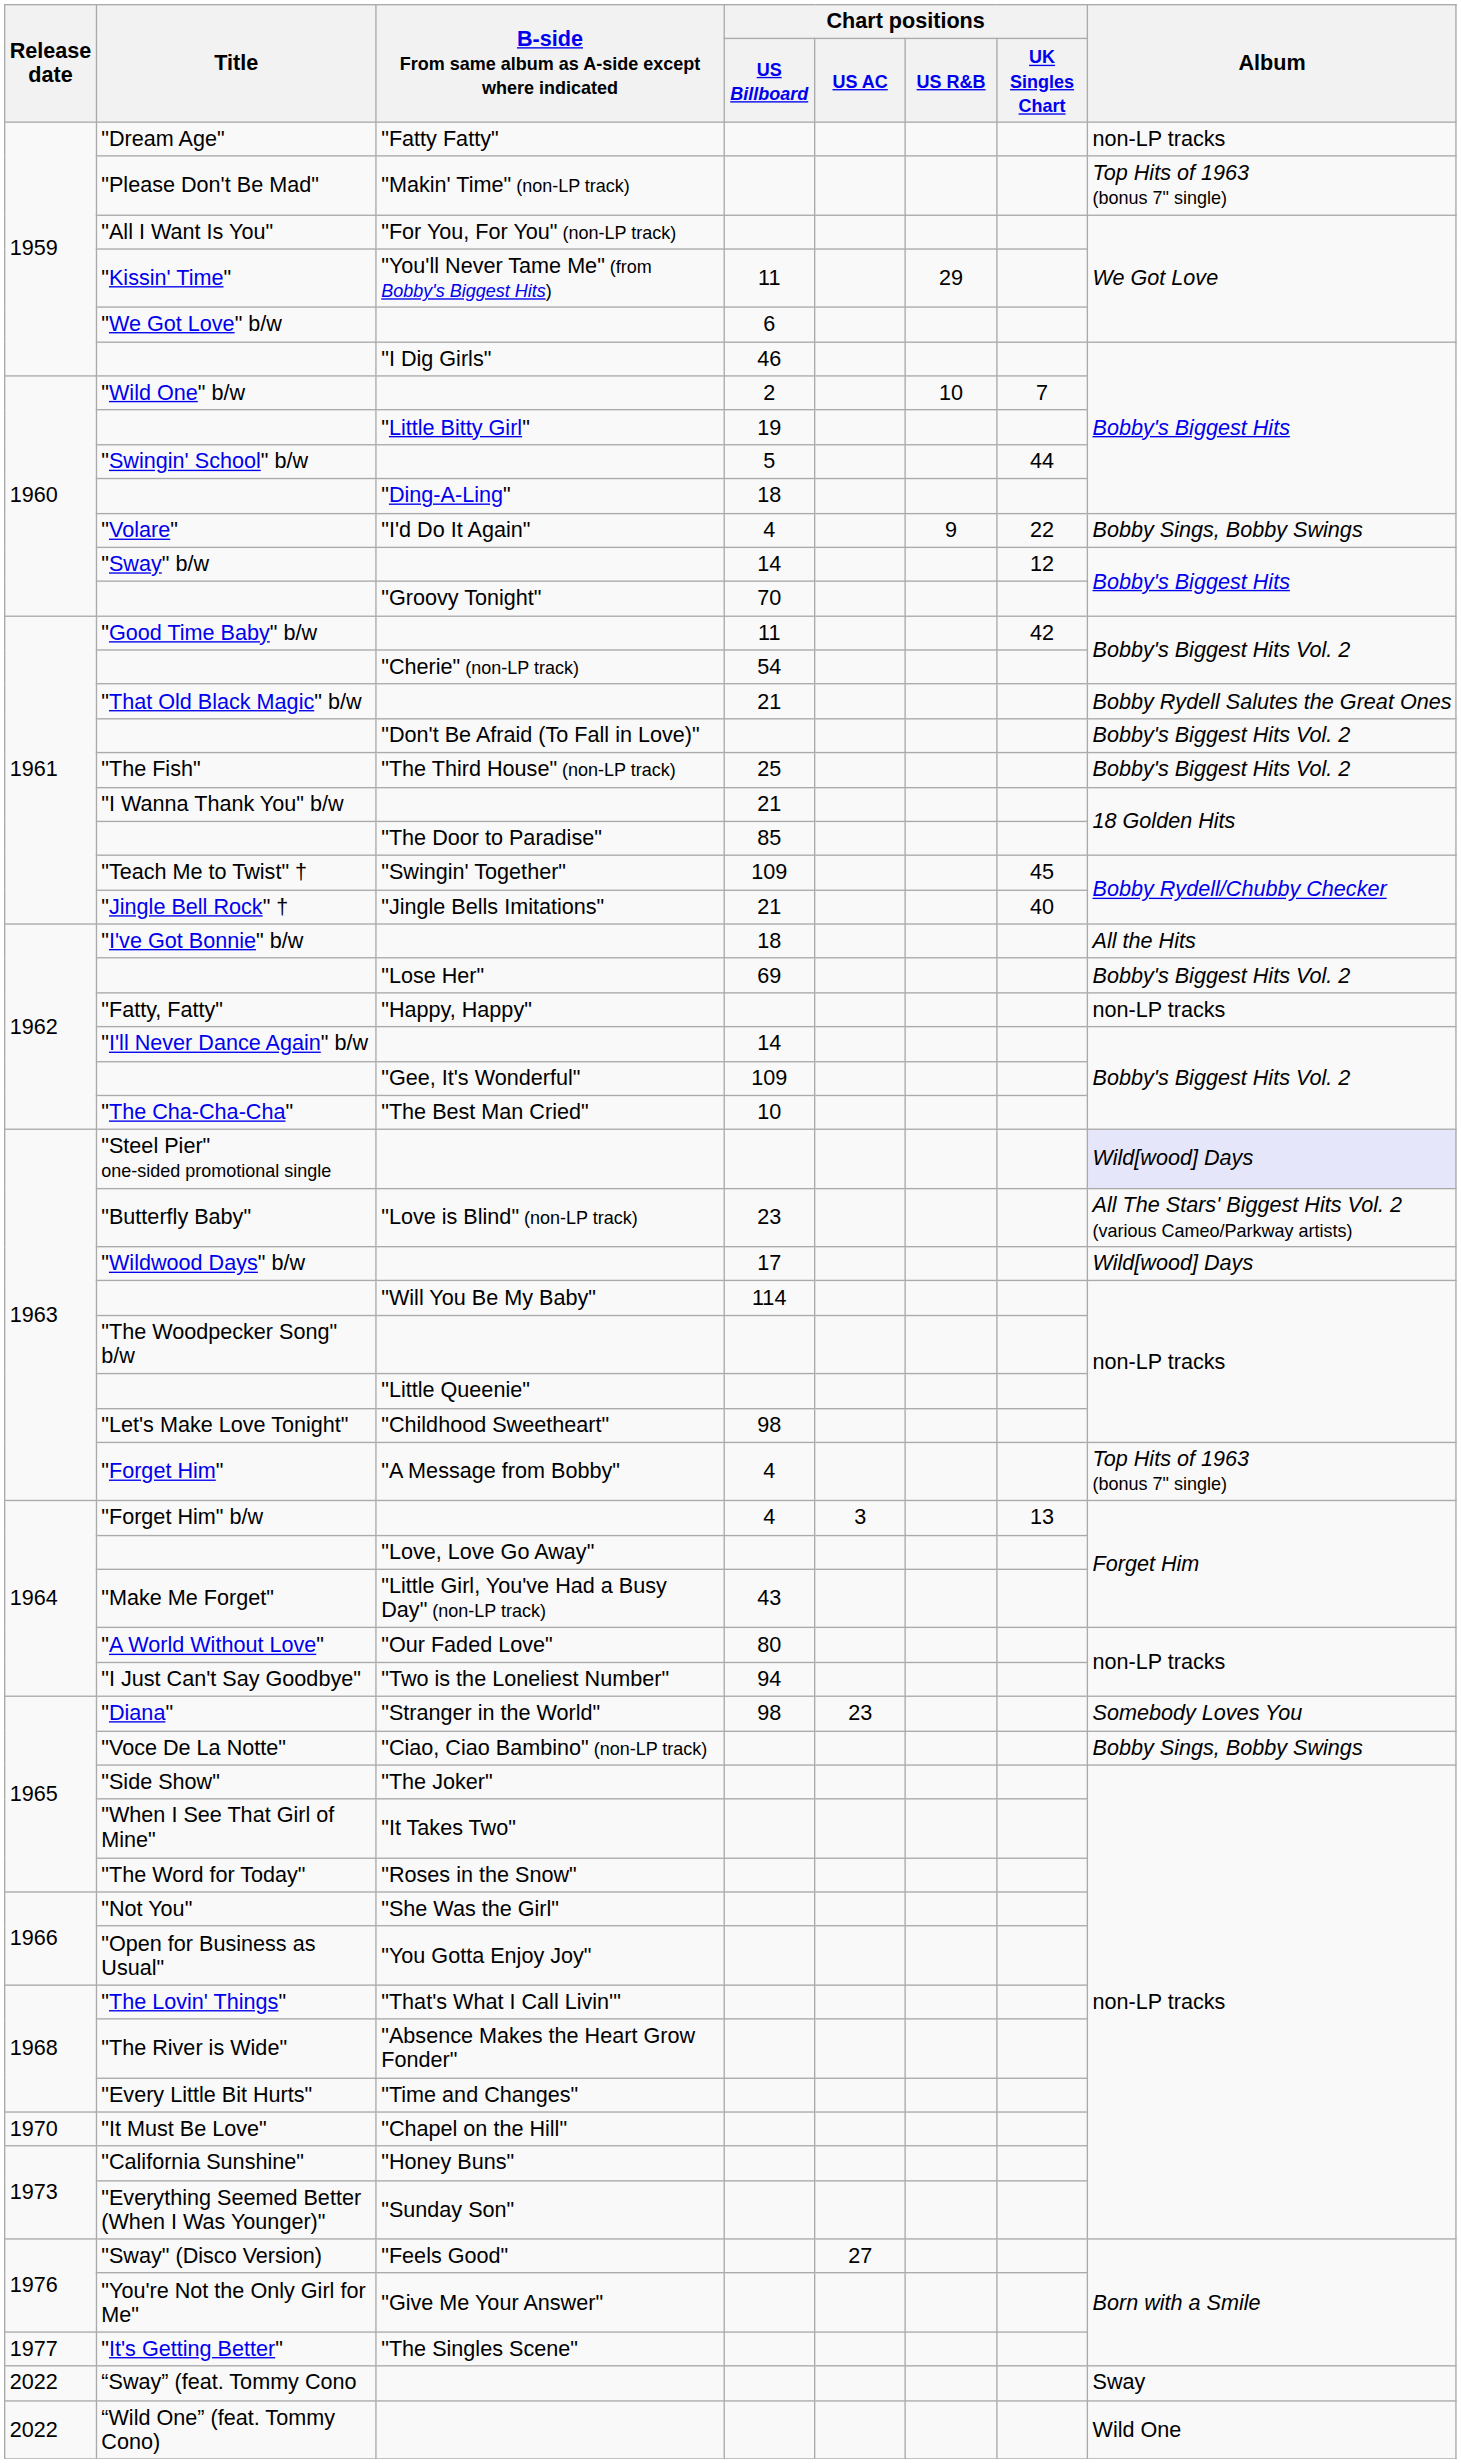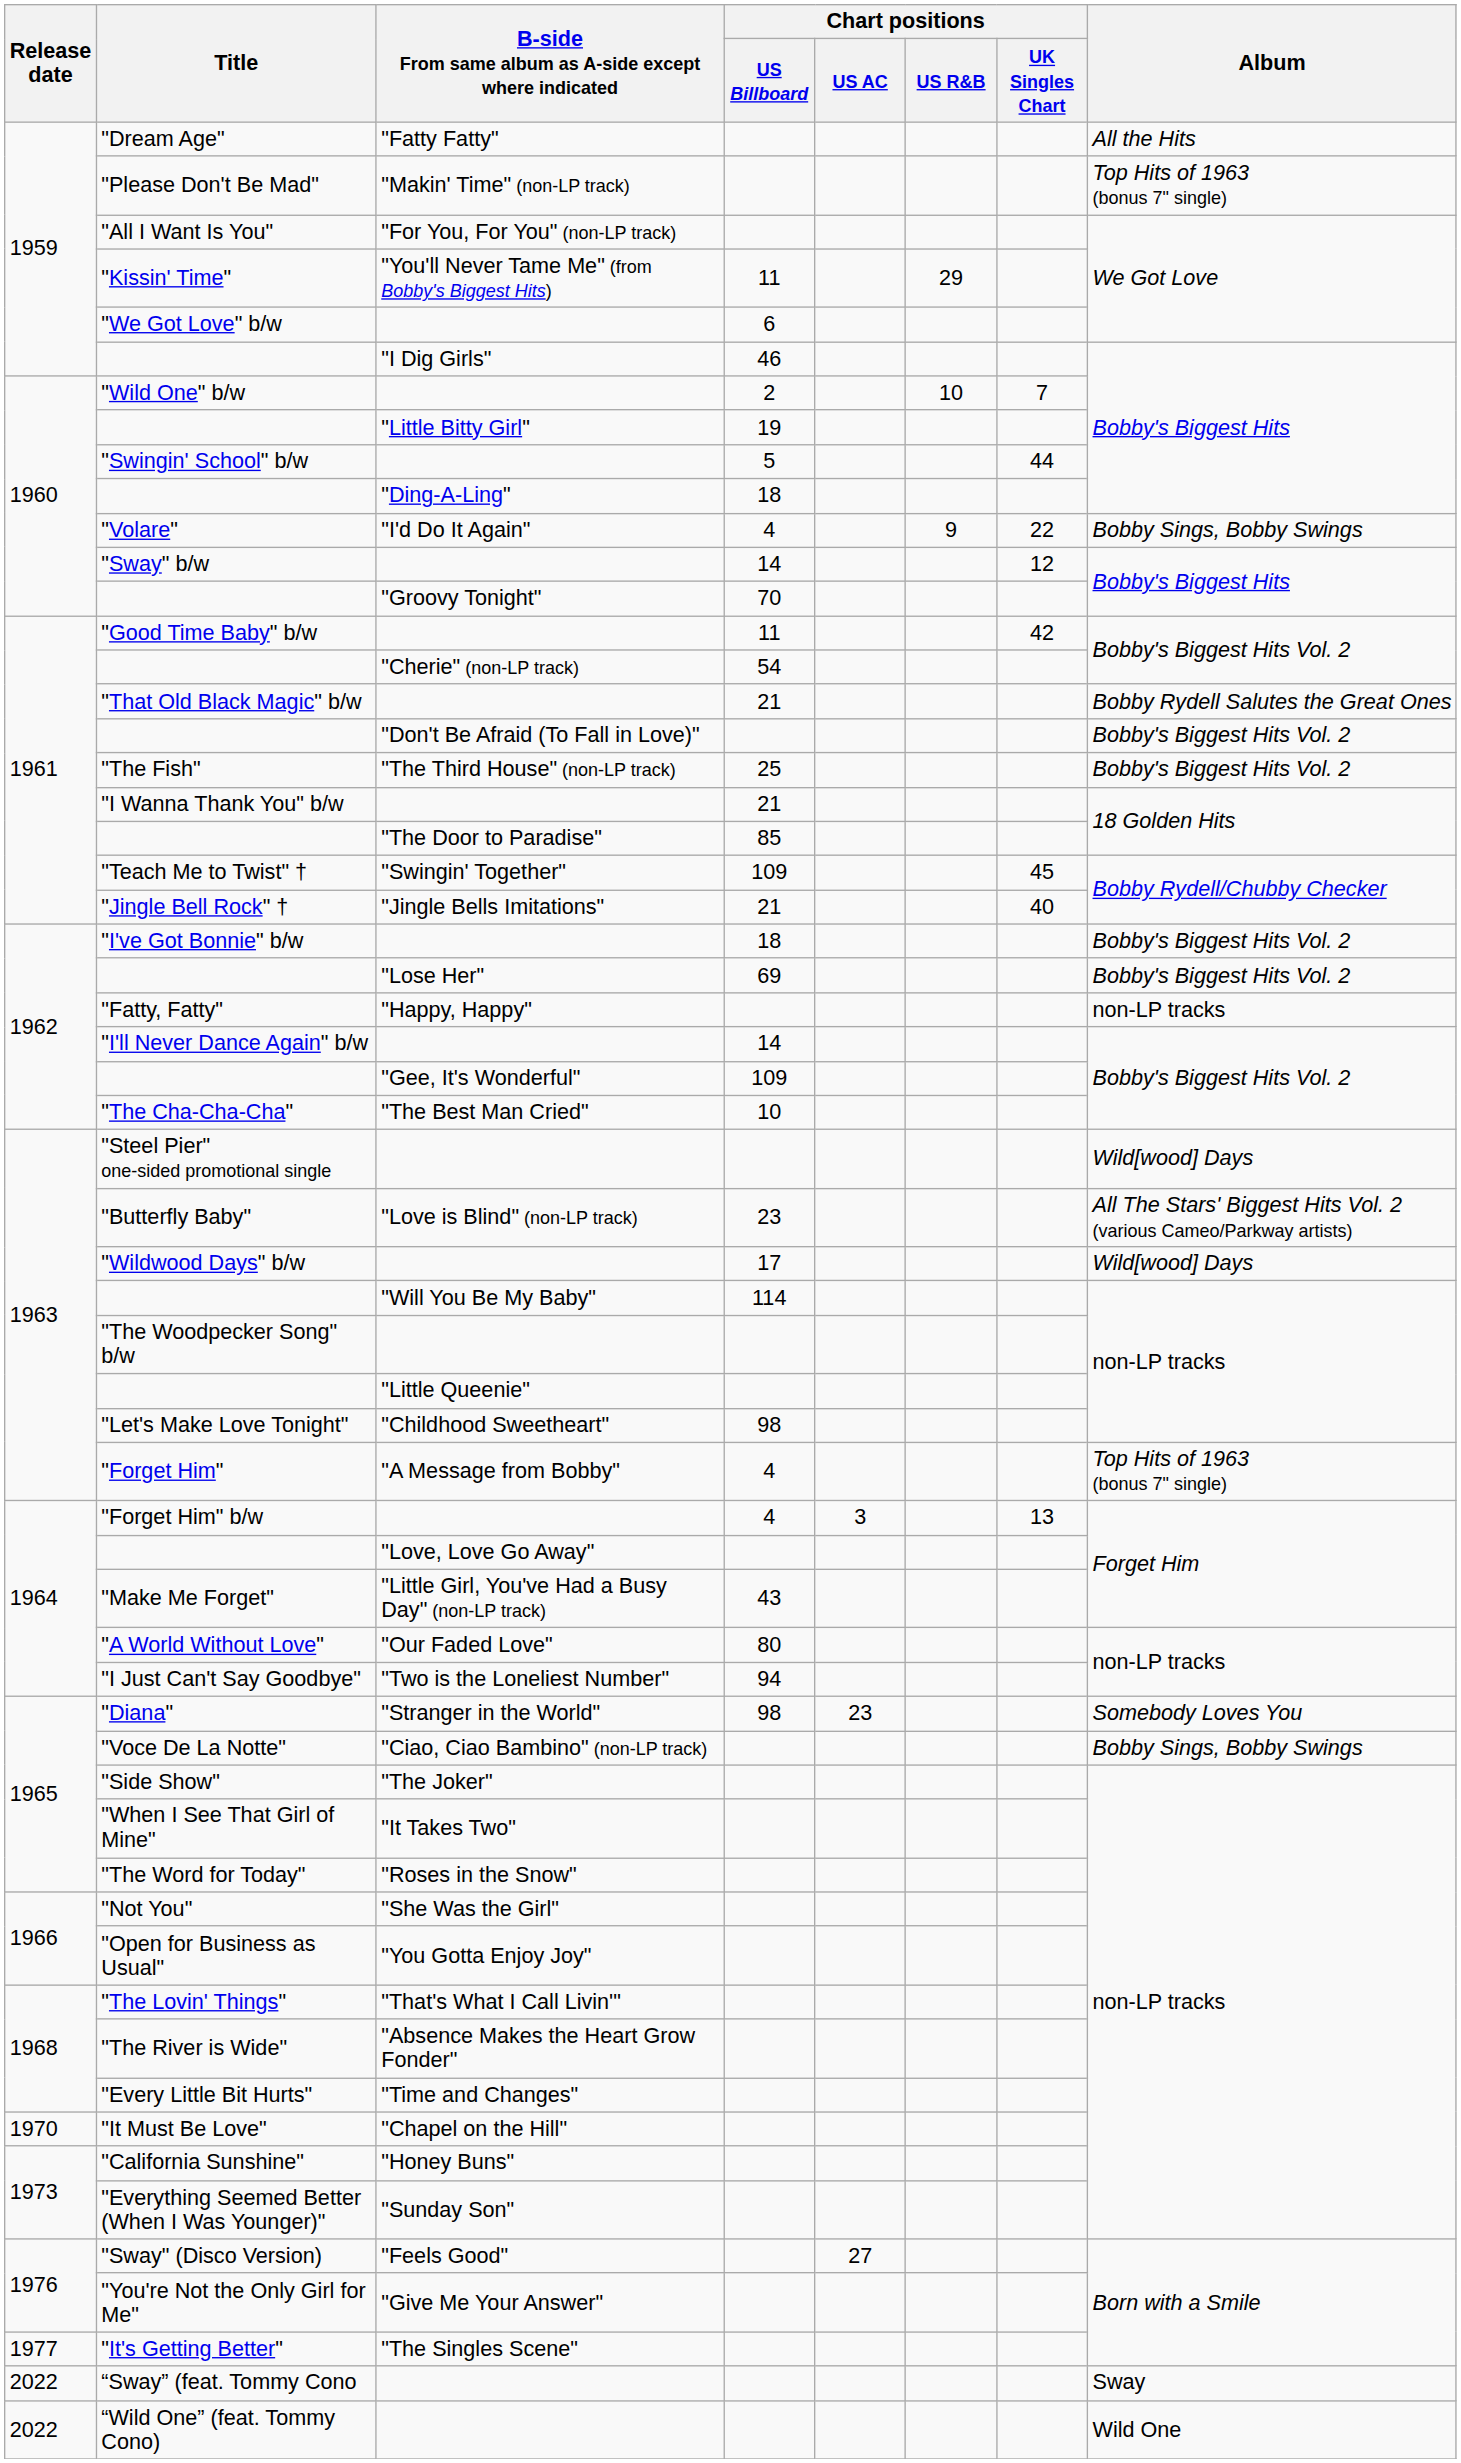"Dream Age" | Album: non-LP tracks -> All the Hits
"I've Got Bonnie" b/w | Album: All the Hits -> Bobby's Biggest Hits Vol. 2
"Steel Pier" one-sided promotional single | Album: lavender background -> no background
